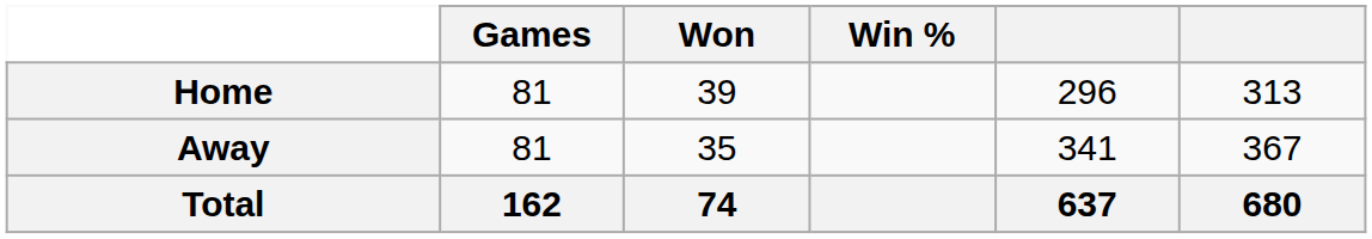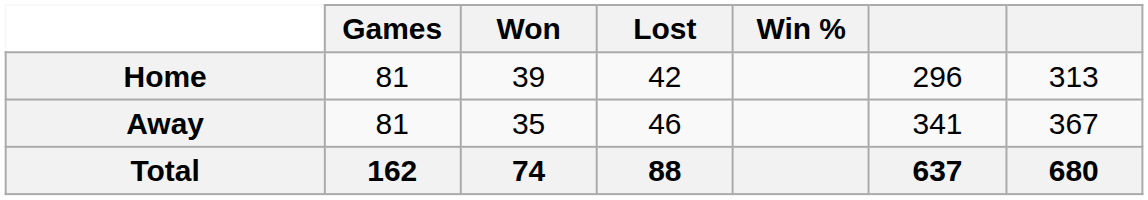+ column: Lost | 42 | 46 | 88
